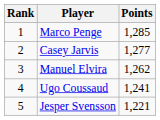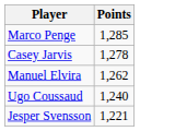- column: Rank | 1 | 2 | 3 | 4 | 5
Casey Jarvis | Points: 1,277 -> 1,278
Ugo Coussaud | Points: 1,241 -> 1,240
